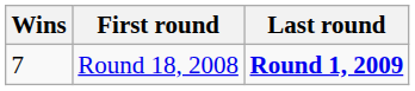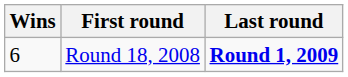Round 18, 2008 | Wins: 7 -> 6
